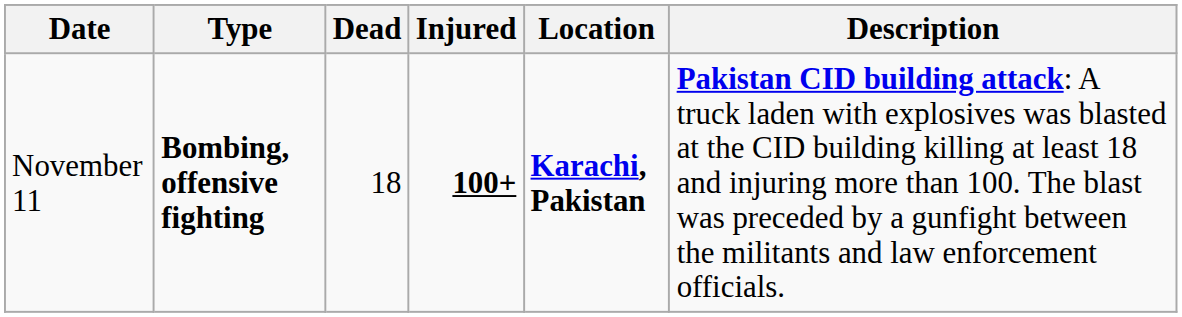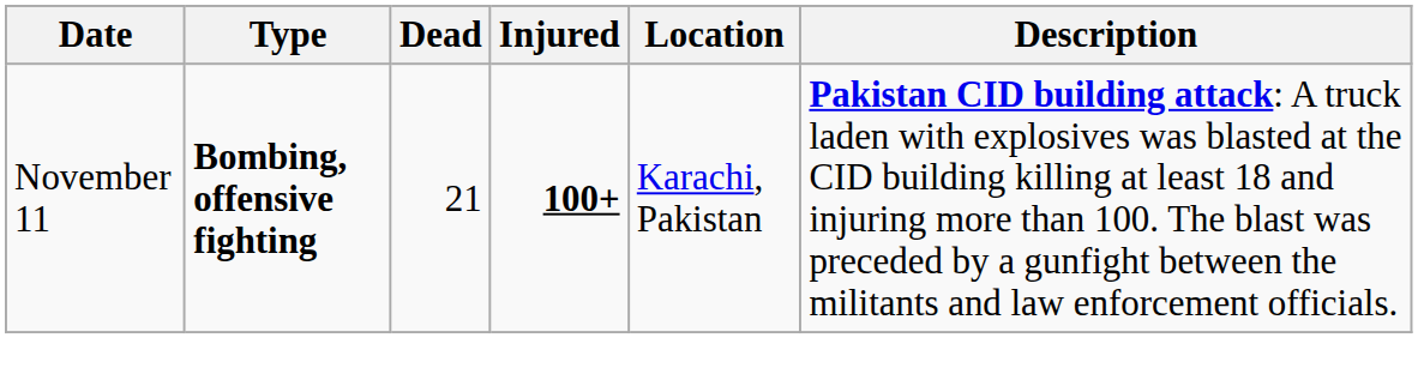November 11 | Dead: 18 -> 21
November 11 | Location: bold -> normal
